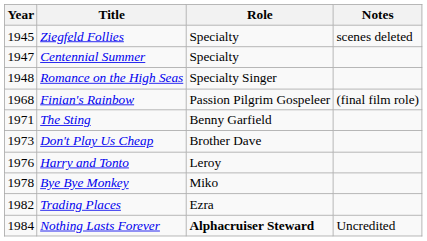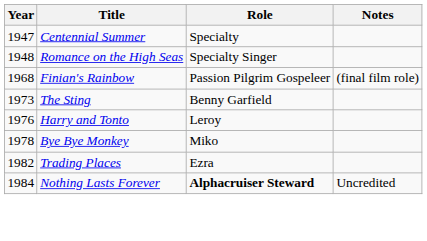- row: 1945 | Ziegfeld Follies | Specialty | scenes deleted
The Sting | Year: 1971 -> 1973
- row: 1973 | Don't Play Us Cheap | Brother Dave
